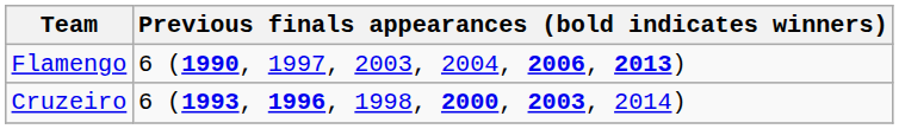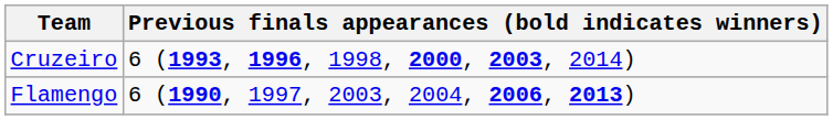rows swapped: Flamengo <-> Cruzeiro
